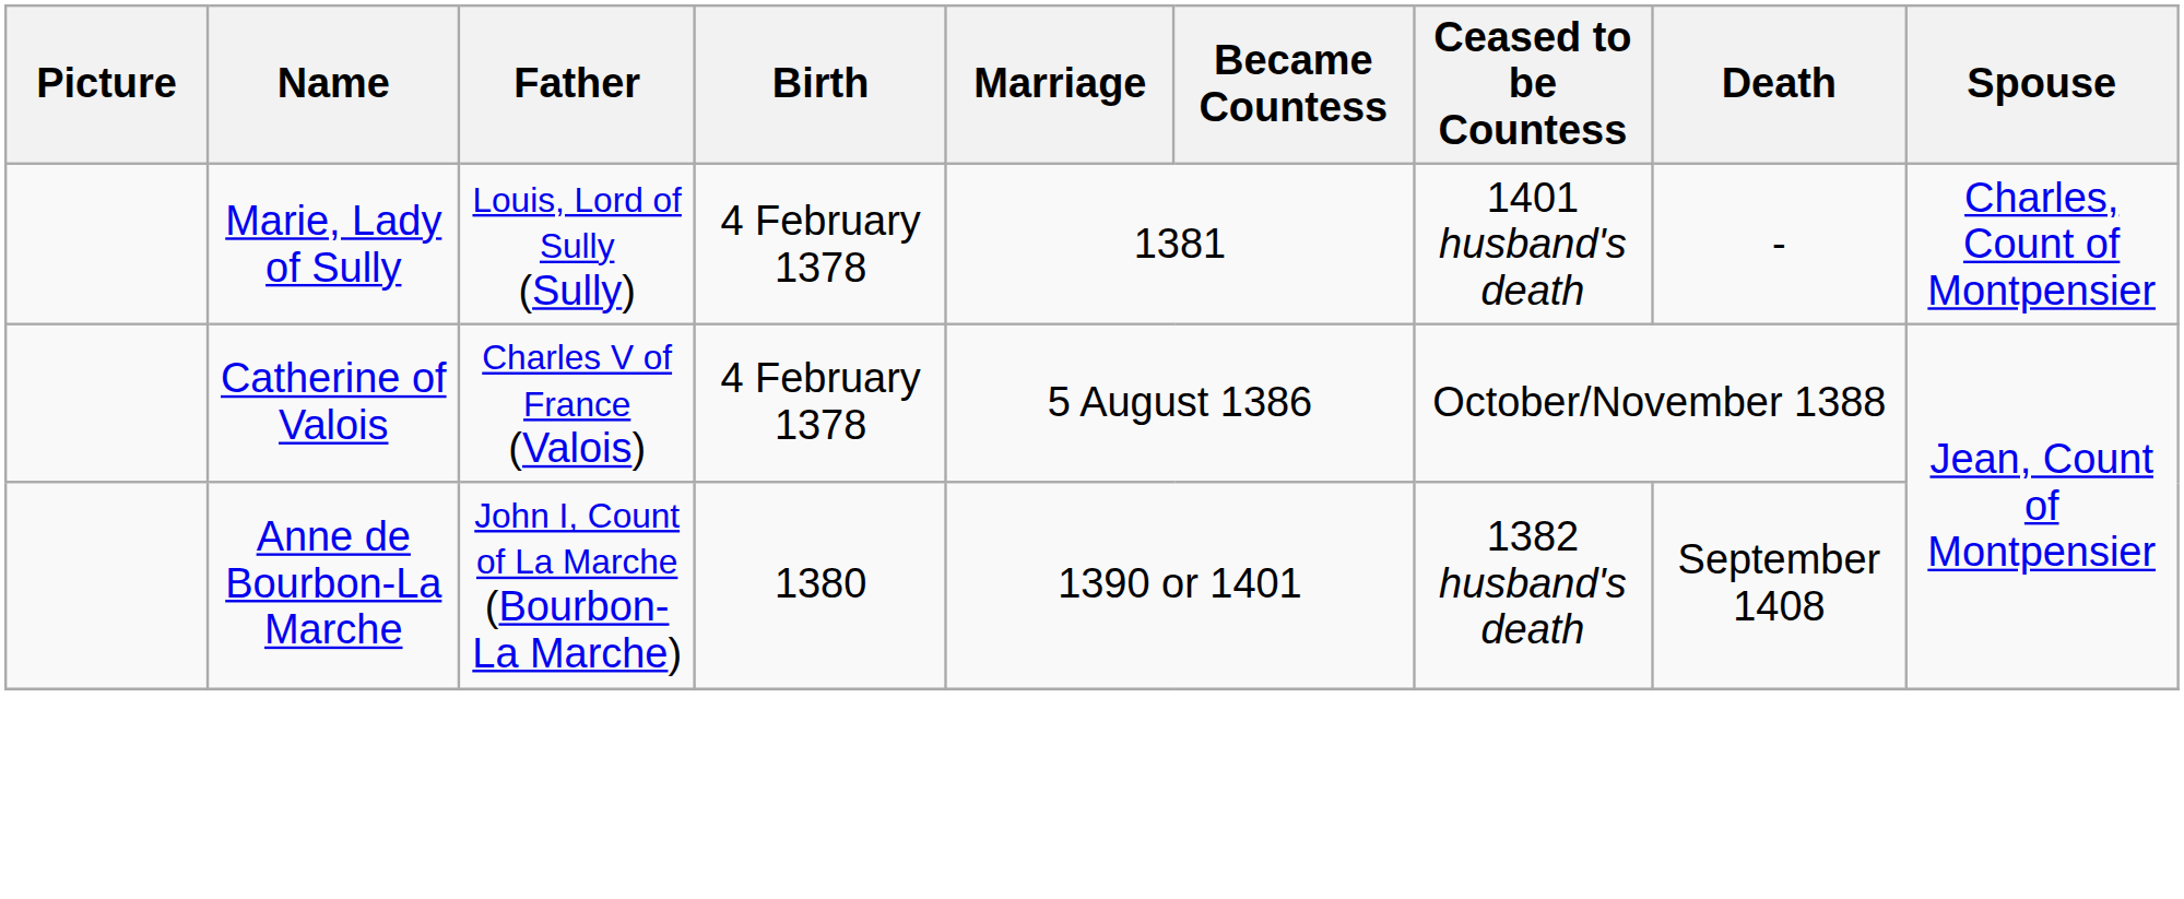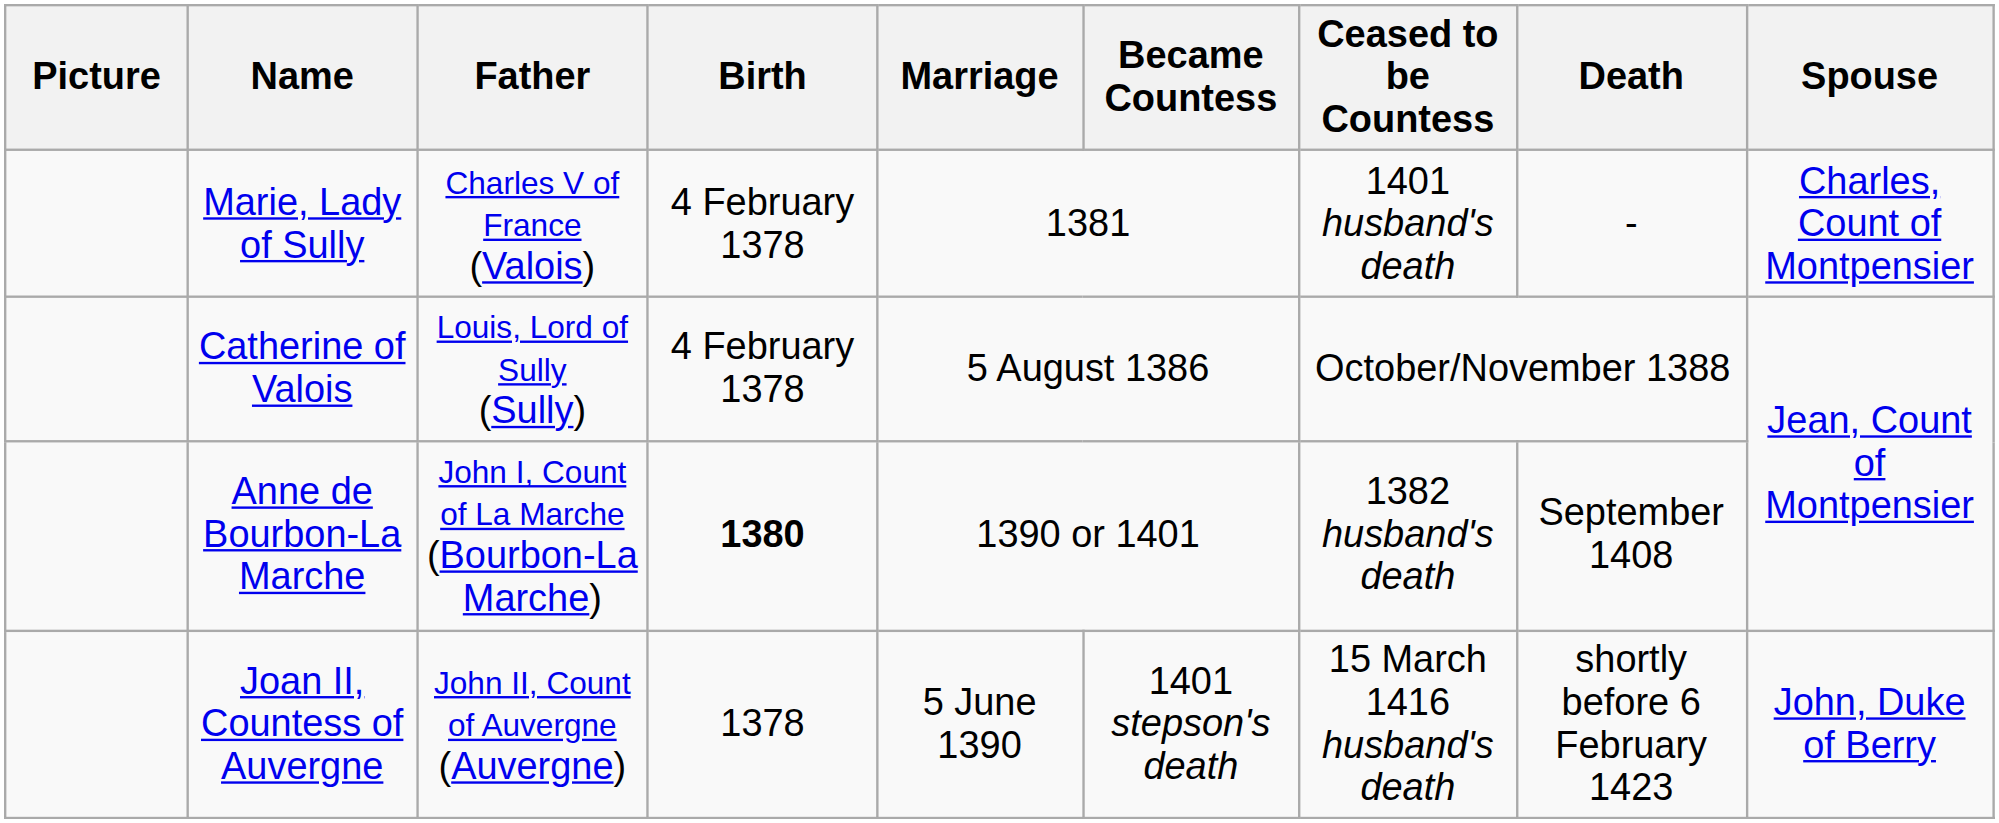Marie, Lady of Sully | Father: Louis, Lord of Sully (Sully) -> Charles V of France (Valois)
Catherine of Valois | Father: Charles V of France (Valois) -> Louis, Lord of Sully (Sully)
Anne de Bourbon-La Marche | Birth: normal -> bold
+ row: Joan II, Countess of Auvergne | John II, Count of Auvergne (Auvergne) | 1378 | 5 June 1390 | 1401 stepson's death | 15 March 1416 husband's death | shortly before 6 February 1423 | John, Duke of Berry
